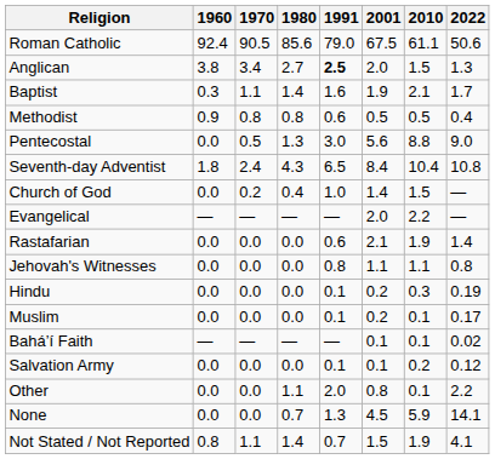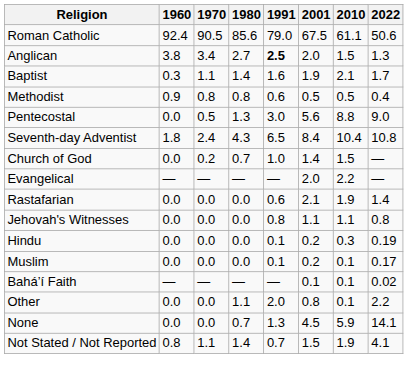Church of God | 1980: 0.4 -> 0.7
- row: Salvation Army | 0.0 | 0.0 | 0.0 | 0.1 | 0.1 | 0.2 | 0.12
